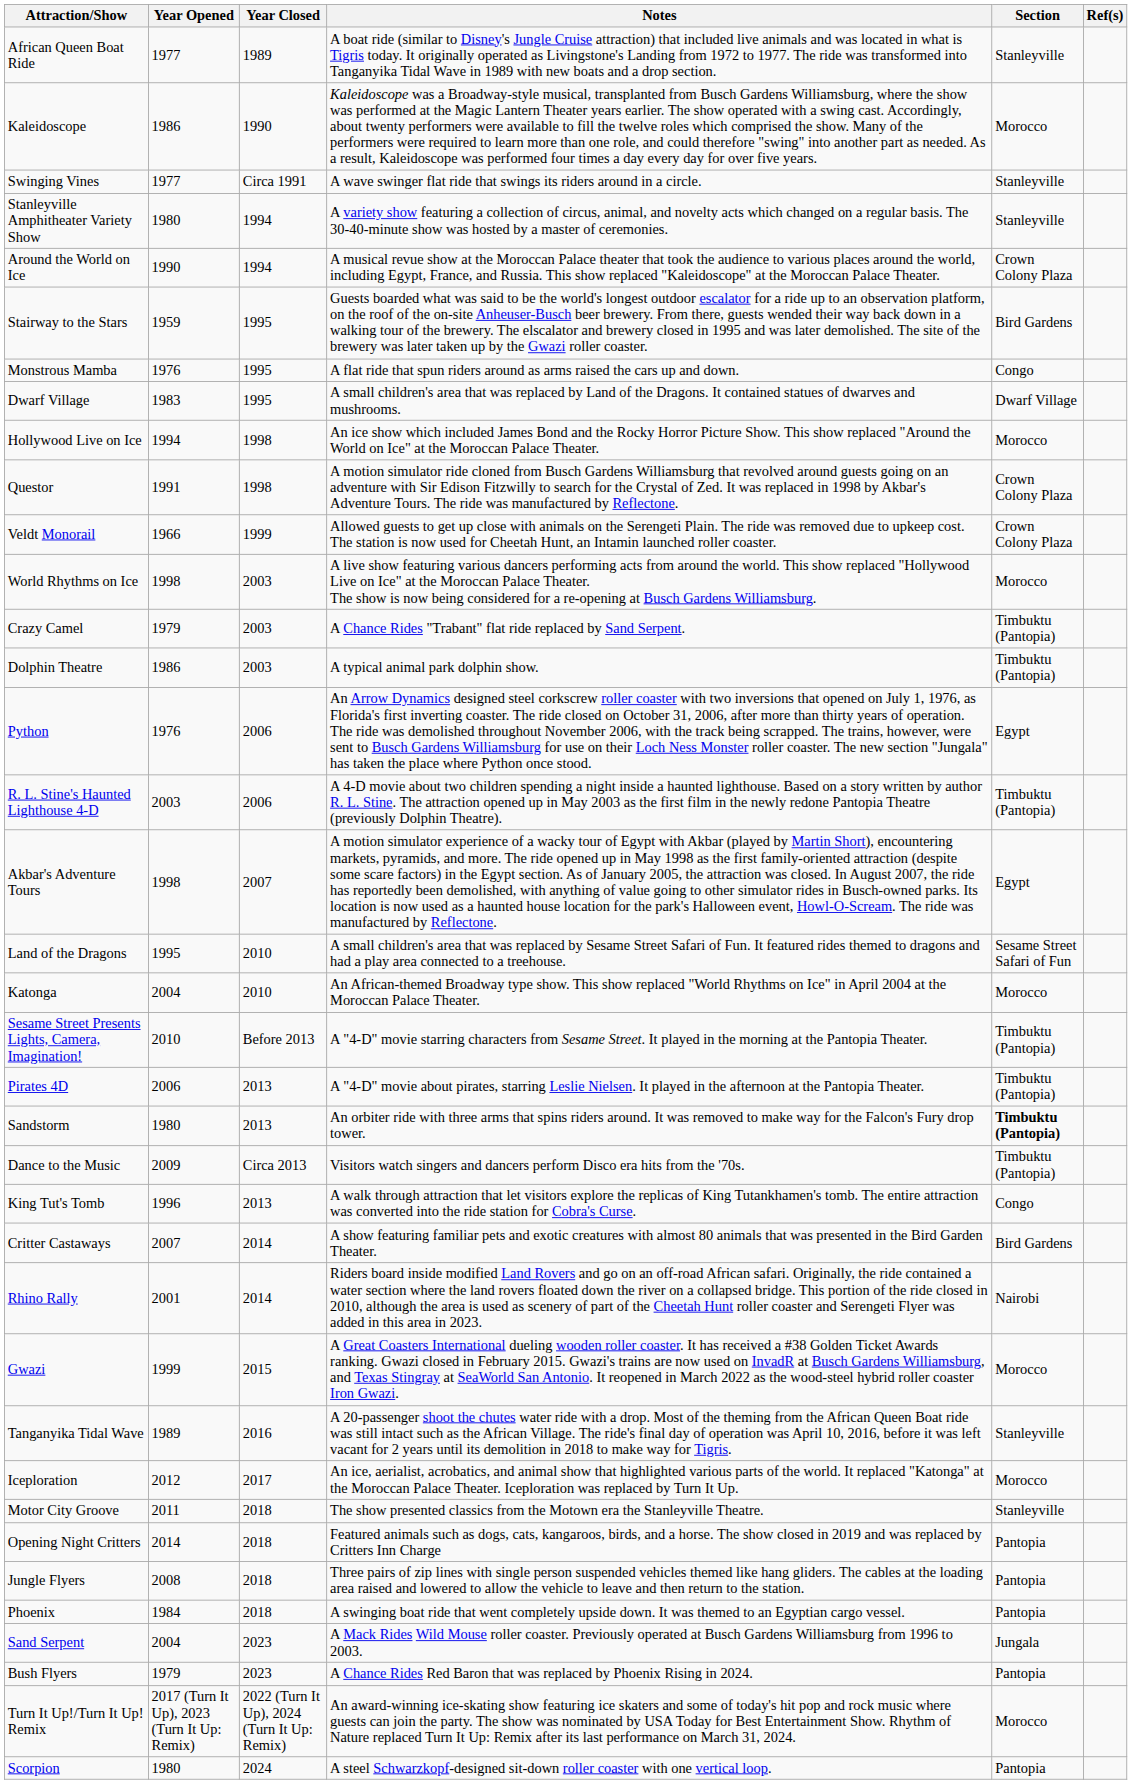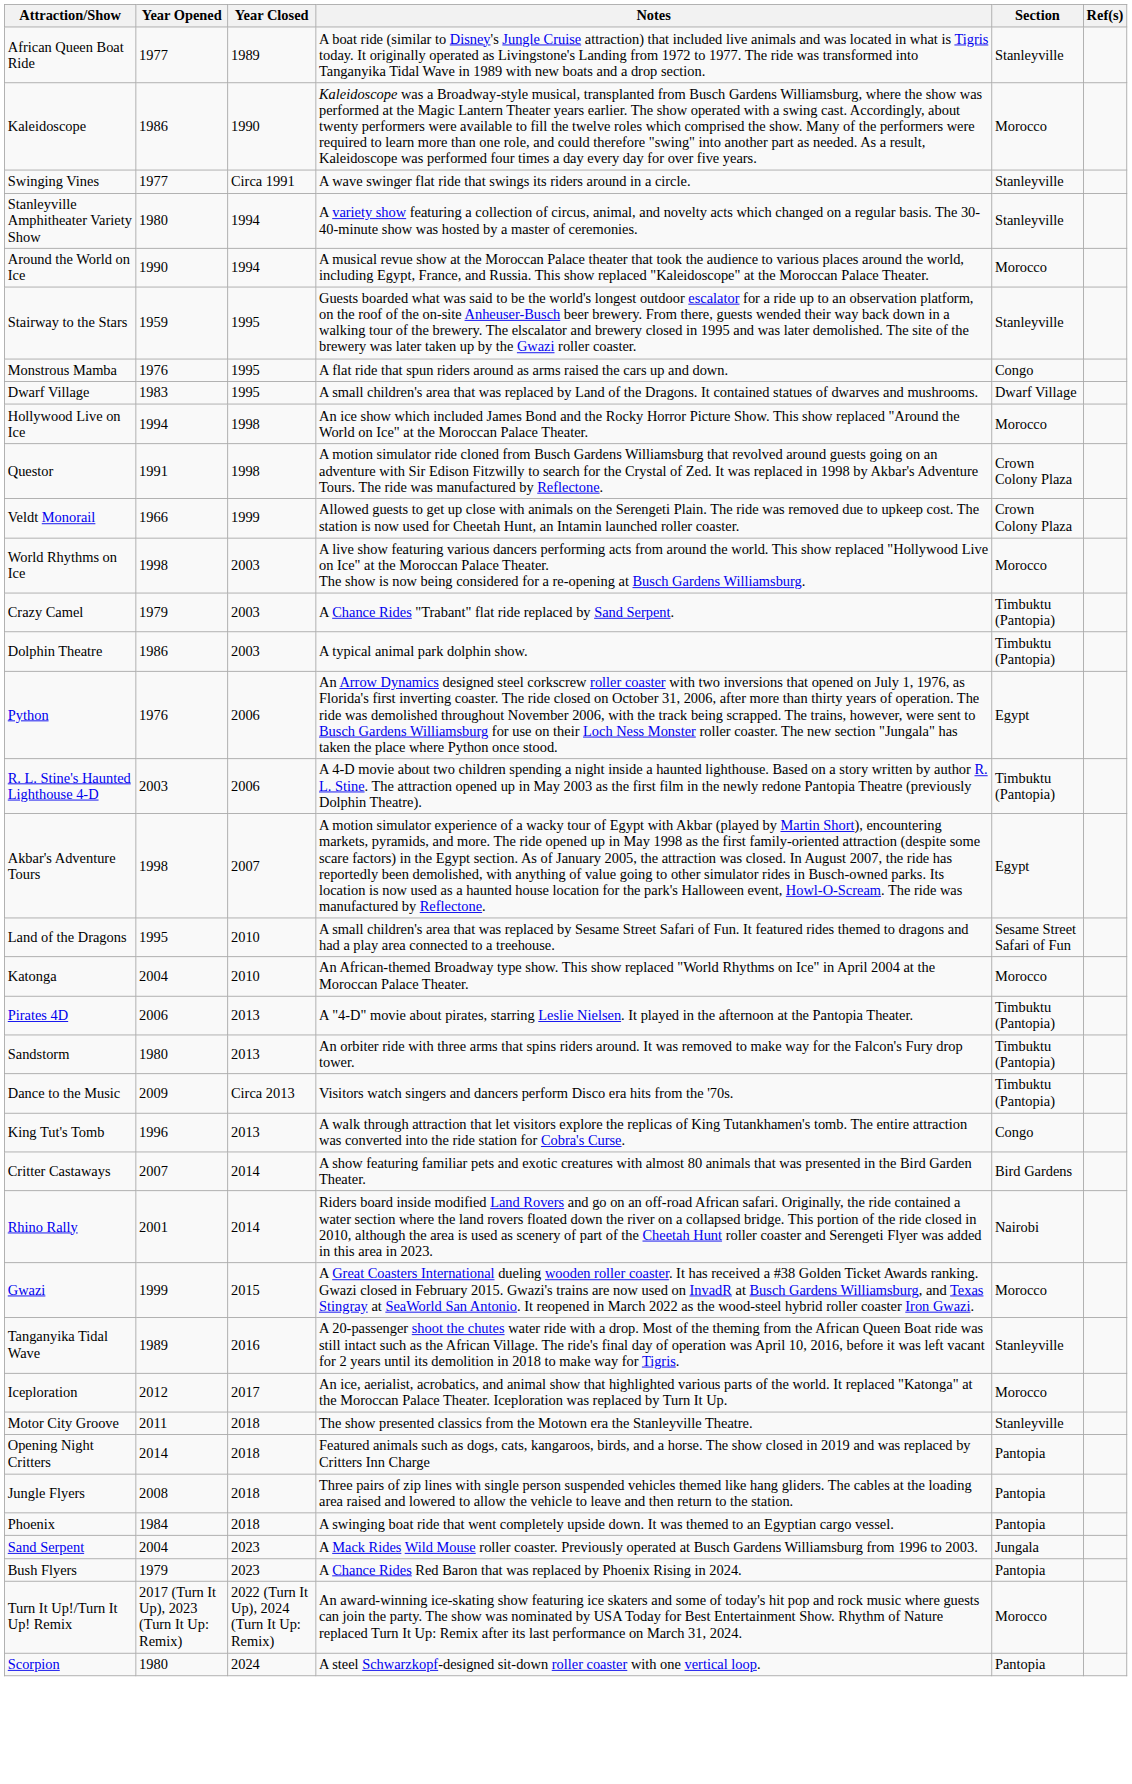Around the World on Ice | Section: Crown Colony Plaza -> Morocco
Stairway to the Stars | Section: Bird Gardens -> Stanleyville
- row: Sesame Street Presents Lights, Camera, Imagination! | 2010 | Before 2013 | A "4-D" movie starring characters from Sesame Street. It played in the morning at the Pantopia Theater. | Timbuktu (Pantopia)
Sandstorm | Section: bold -> normal
